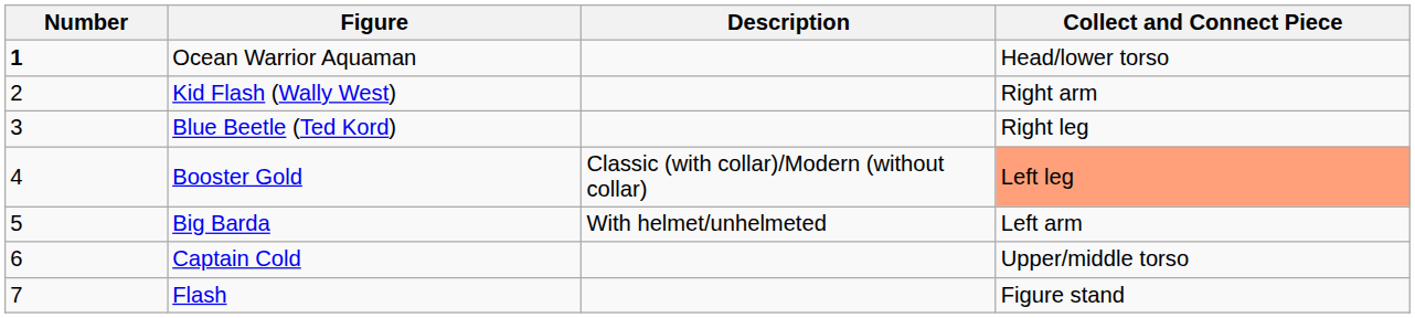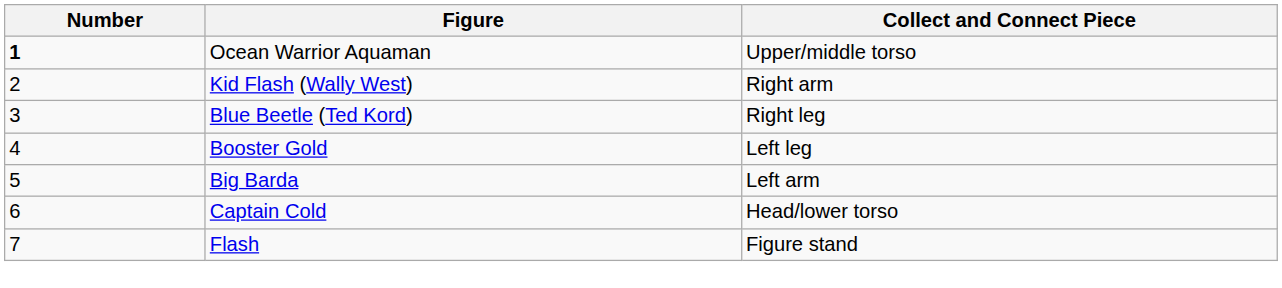- column: Description | Classic (with collar)/Modern (without collar) | With helmet/unhelmeted
Ocean Warrior Aquaman | Collect and Connect Piece: Head/lower torso -> Upper/middle torso
Booster Gold | Collect and Connect Piece: lightsalmon background -> no background
Captain Cold | Collect and Connect Piece: Upper/middle torso -> Head/lower torso
